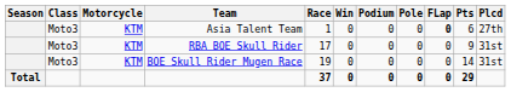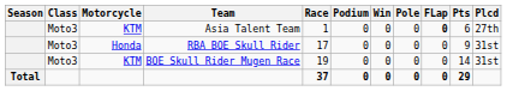columns swapped: Win <-> Podium
RBA BOE Skull Rider | Motorcycle: KTM -> Honda
